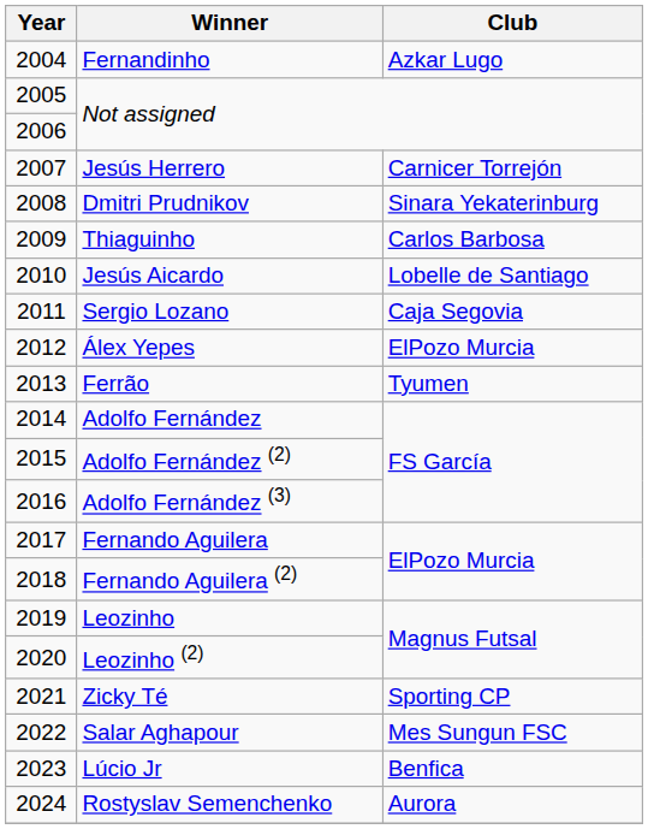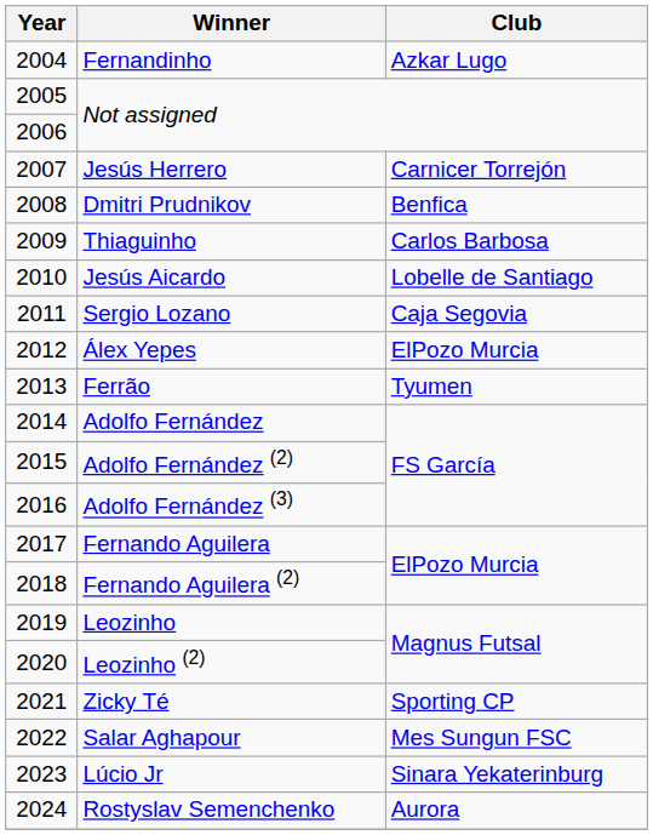Dmitri Prudnikov | Club: Sinara Yekaterinburg -> Benfica
Lúcio Jr | Club: Benfica -> Sinara Yekaterinburg
